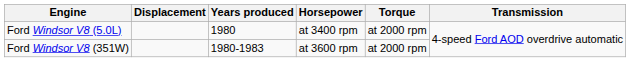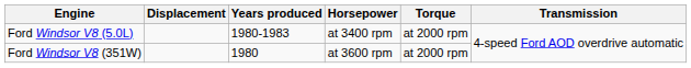Ford Windsor V8 (5.0L) | Years produced: 1980 -> 1980-1983
Ford Windsor V8 (351W) | Years produced: 1980-1983 -> 1980
